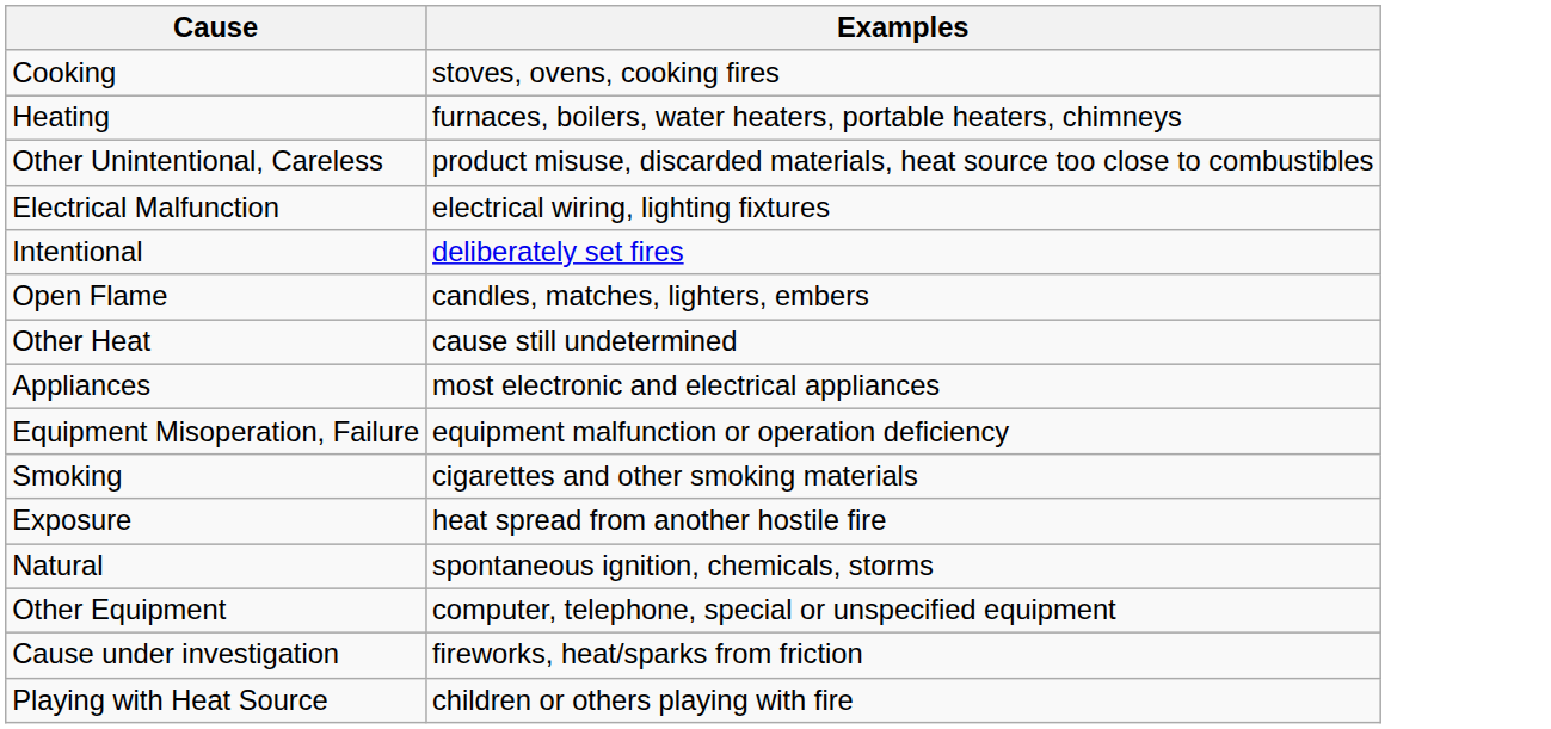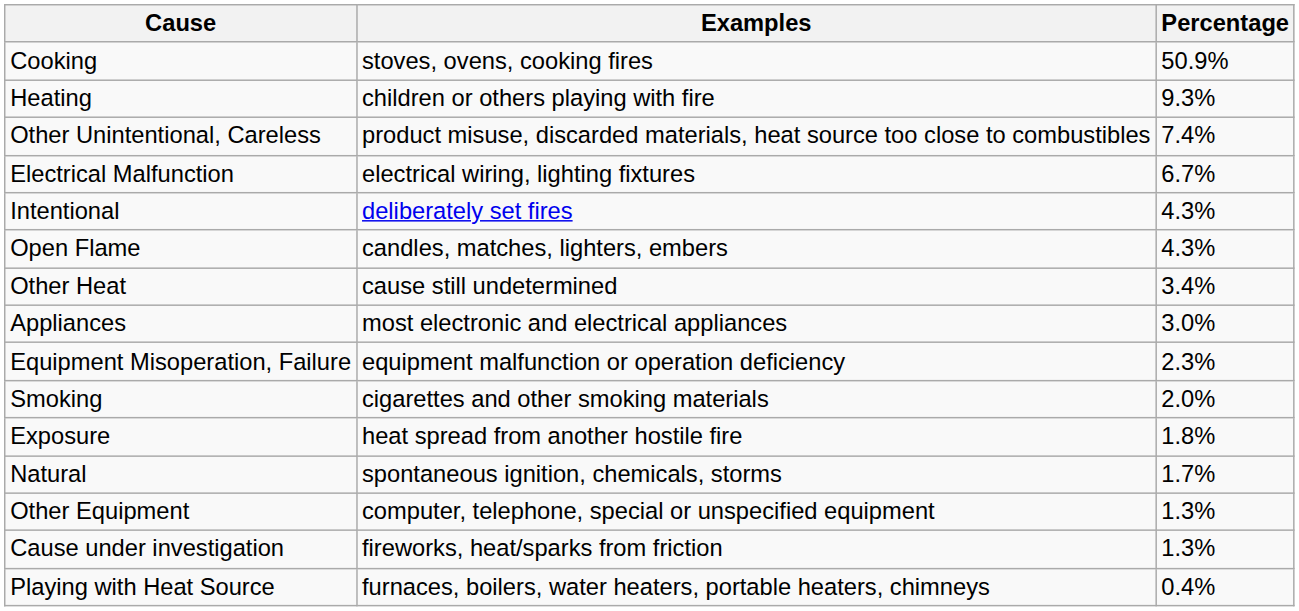+ column: Percentage | 50.9% | 9.3% | 7.4% | 6.7% | 4.3% | 4.3% | 3.4% | 3.0% | 2.3% | 2.0% | 1.8% | 1.7% | 1.3% | 1.3% | 0.4%
Heating | Examples: furnaces, boilers, water heaters, portable heaters, chimneys -> children or others playing with fire
Playing with Heat Source | Examples: children or others playing with fire -> furnaces, boilers, water heaters, portable heaters, chimneys
